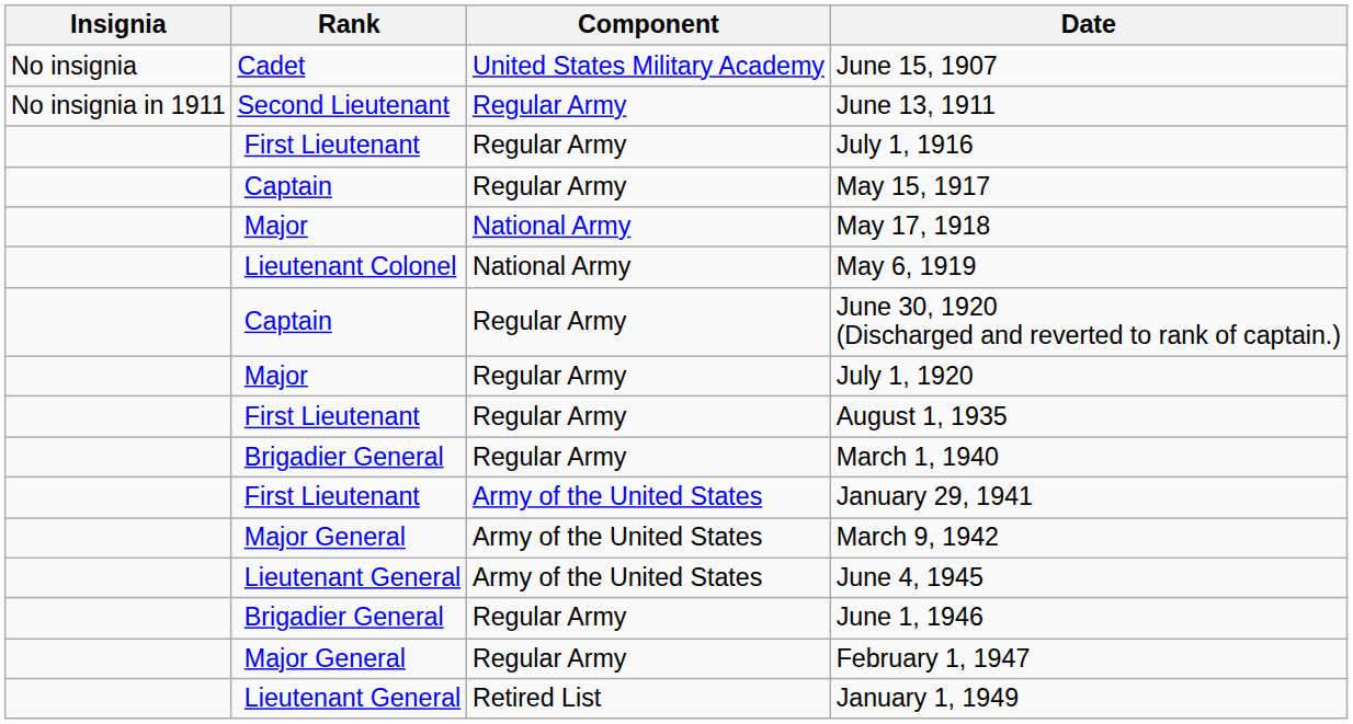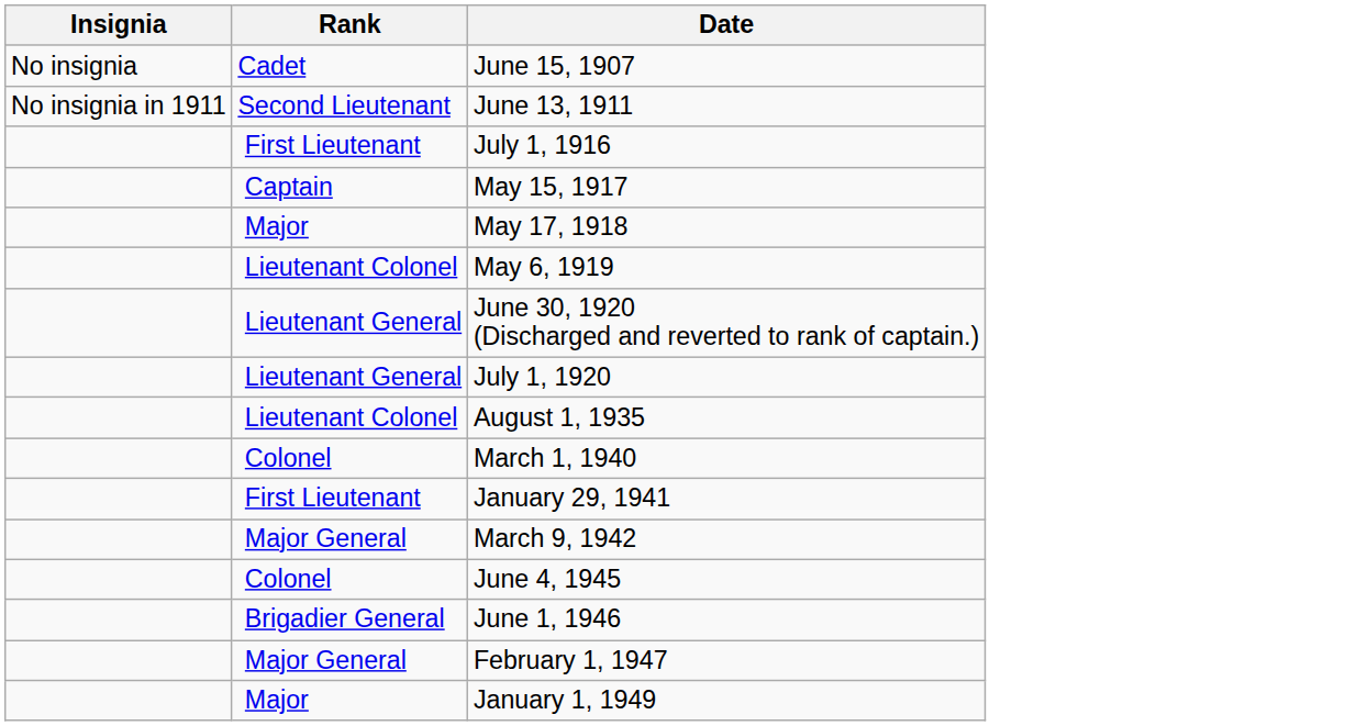- column: Component | United States Military Academy | Regular Army | Regular Army | Regular Army | National Army | National Army | Regular Army | Regular Army | Regular Army | Regular Army | Army of the United States | Army of the United States | Army of the United States | Regular Army | Regular Army | Retired List
June 30, 1920 (Discharged and reverted to rank of captain.) | Rank: Captain -> Lieutenant General
July 1, 1920 | Rank: Major -> Lieutenant General
August 1, 1935 | Rank: First Lieutenant -> Lieutenant Colonel
March 1, 1940 | Rank: Brigadier General -> Colonel
June 4, 1945 | Rank: Lieutenant General -> Colonel
January 1, 1949 | Rank: Lieutenant General -> Major
